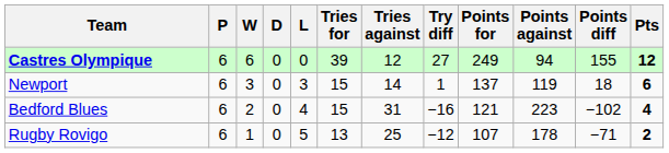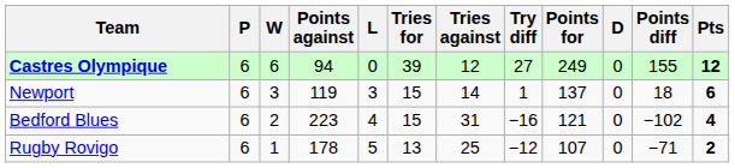columns swapped: D <-> Points against
